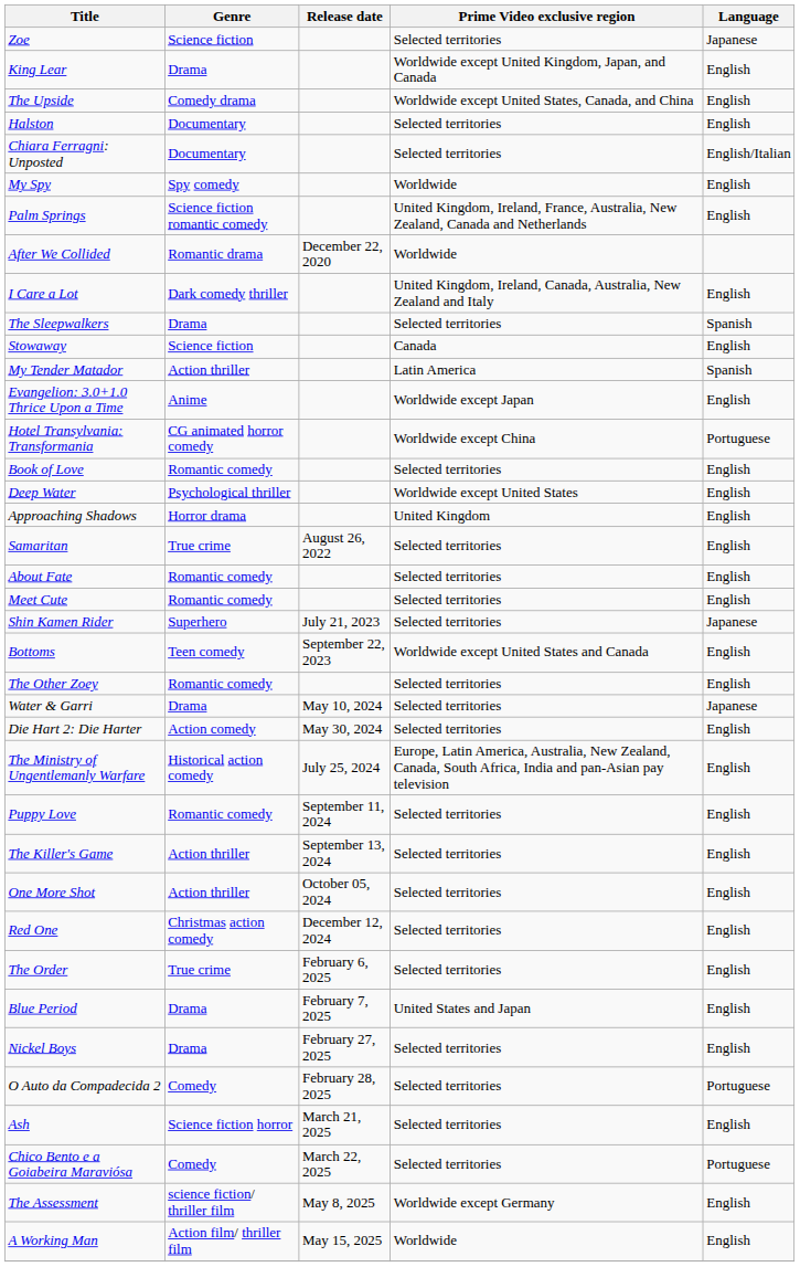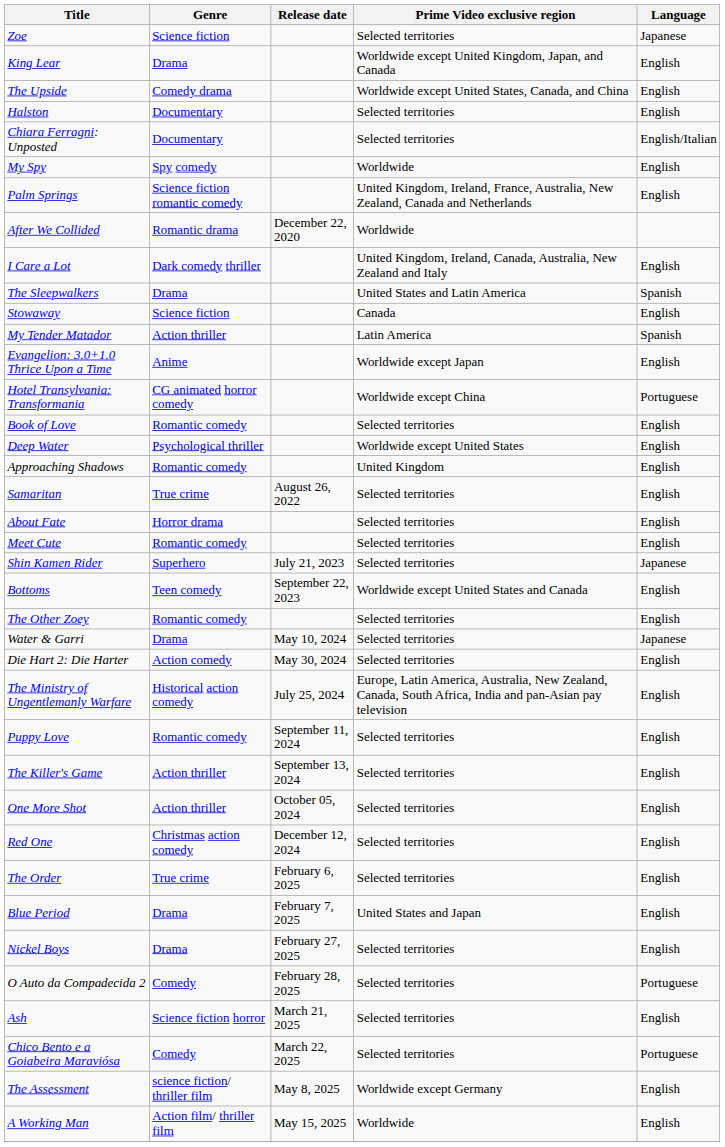The Sleepwalkers | Prime Video exclusive region: Selected territories -> United States and Latin America
Approaching Shadows | Genre: Horror drama -> Romantic comedy
About Fate | Genre: Romantic comedy -> Horror drama
